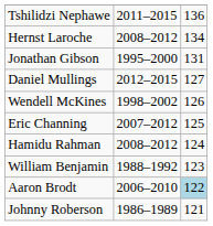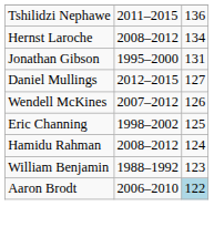Wendell McKines | column 2: 1998–2002 -> 2007–2012
Eric Channing | column 2: 2007–2012 -> 1998–2002
- row: Johnny Roberson | 1986–1989 | 121
